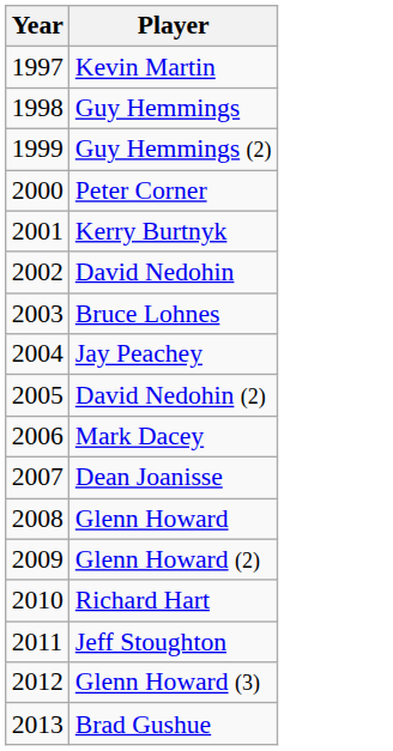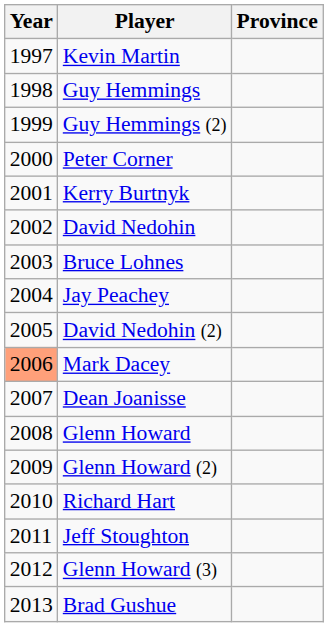+ column: Province
Mark Dacey | Year: no background -> lightsalmon background
